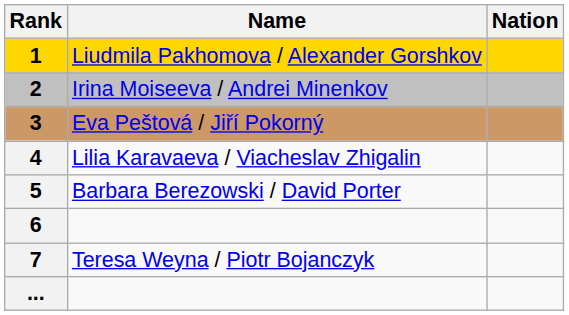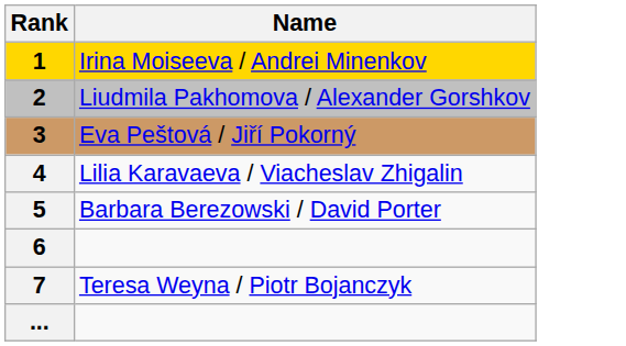- column: Nation
1 | Name: Liudmila Pakhomova / Alexander Gorshkov -> Irina Moiseeva / Andrei Minenkov
2 | Name: Irina Moiseeva / Andrei Minenkov -> Liudmila Pakhomova / Alexander Gorshkov
